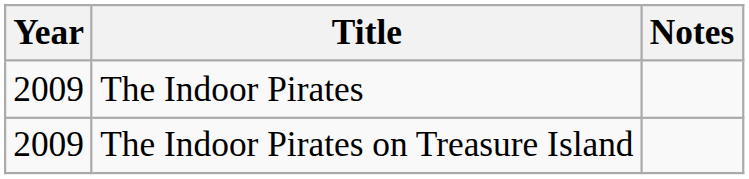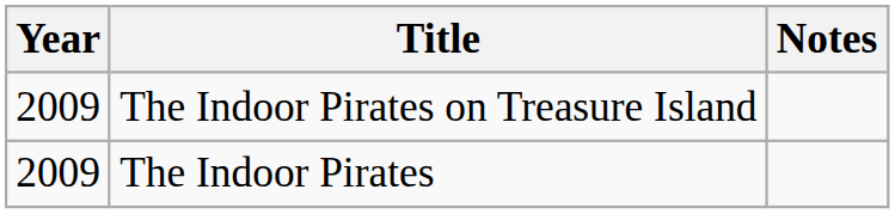rows swapped: The Indoor Pirates <-> The Indoor Pirates on Treasure Island
